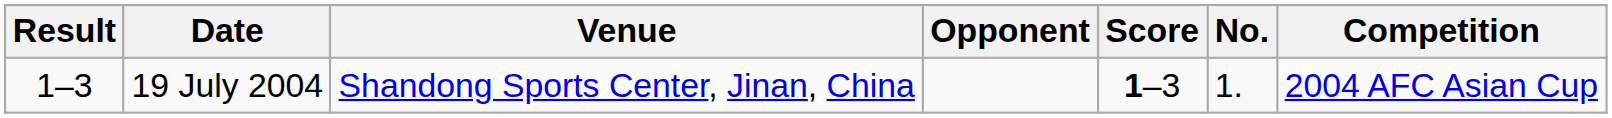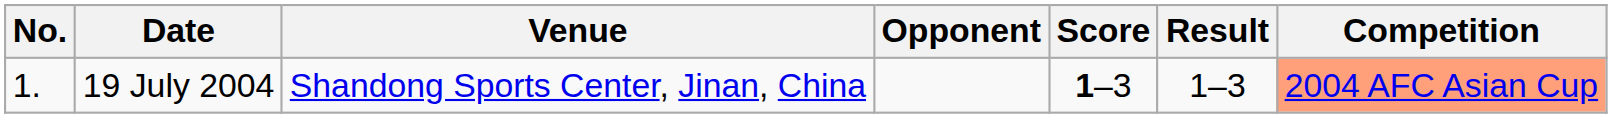columns swapped: No. <-> Result
19 July 2004 | Competition: no background -> lightsalmon background
